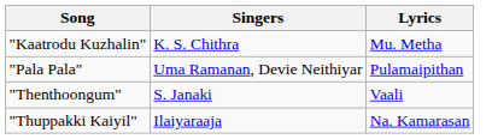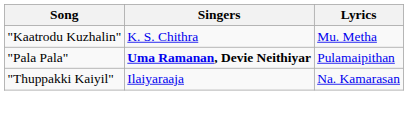"Pala Pala" | Singers: normal -> bold
- row: "Thenthoongum" | S. Janaki | Vaali
